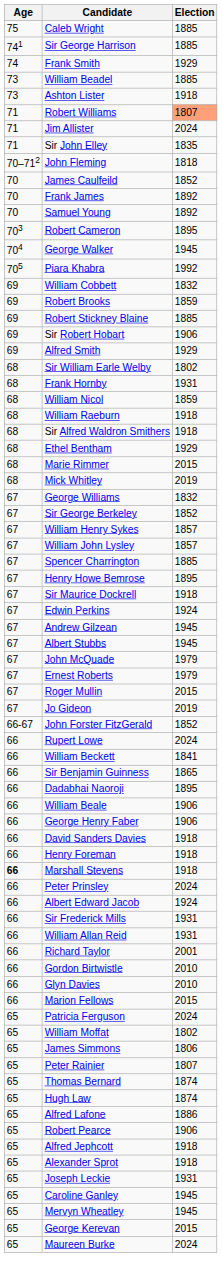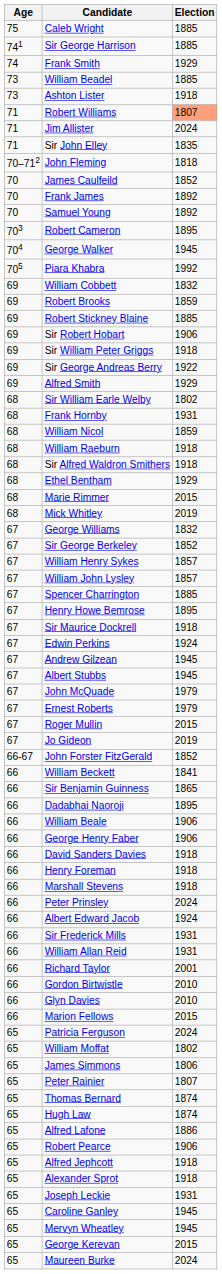+ row: 69 | Sir William Peter Griggs | 1918
+ row: 69 | Sir George Andreas Berry | 1922
- row: 66 | Rupert Lowe | 2024
Marshall Stevens | Age: bold -> normal
